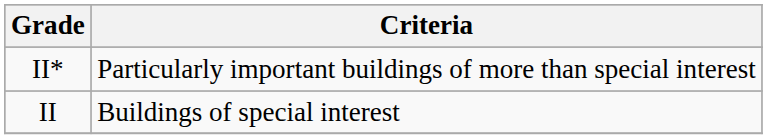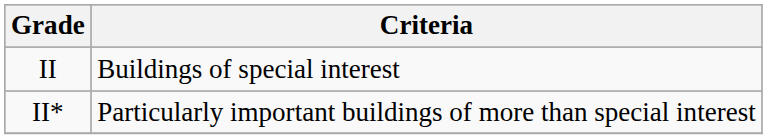rows swapped: II* <-> II
